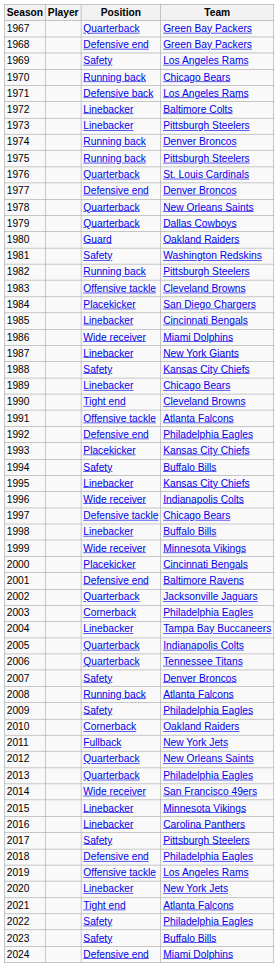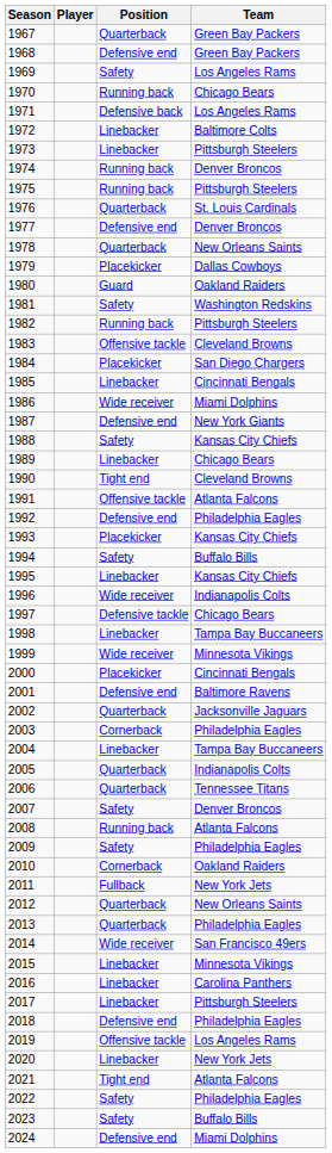1979 | Position: Quarterback -> Placekicker
1987 | Position: Linebacker -> Defensive end
1998 | Team: Buffalo Bills -> Tampa Bay Buccaneers
2017 | Position: Safety -> Linebacker
